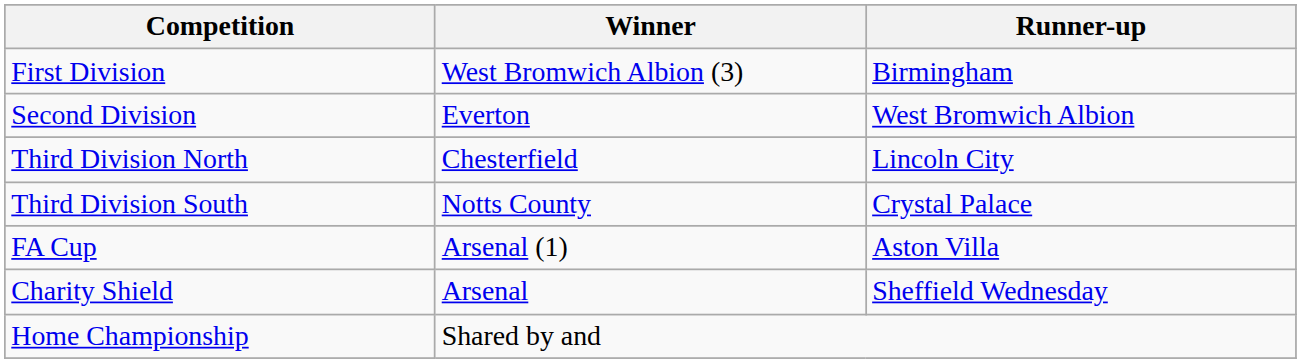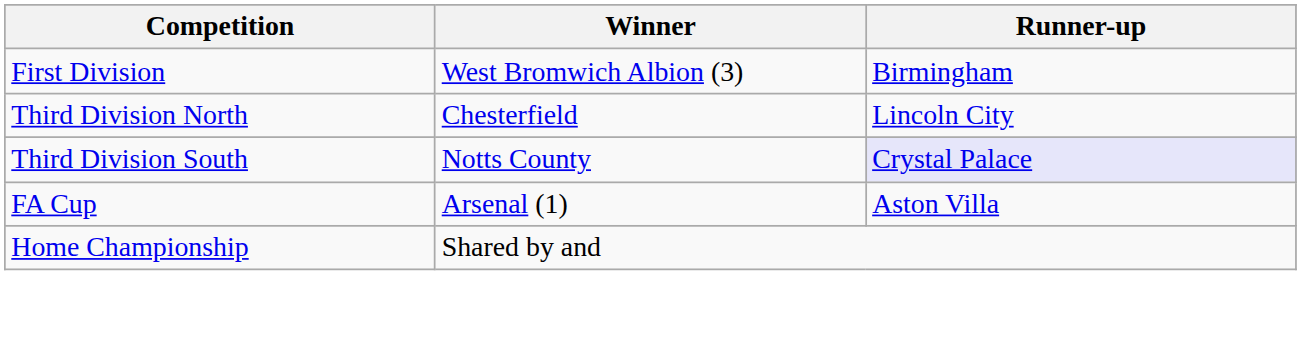- row: Second Division | Everton | West Bromwich Albion
Third Division South | Runner-up: no background -> lavender background
- row: Charity Shield | Arsenal | Sheffield Wednesday
